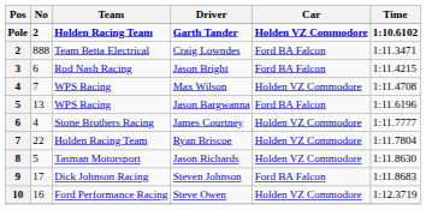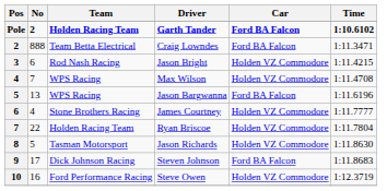Garth Tander | Car: Holden VZ Commodore -> Ford BA Falcon
Jason Bright | Car: Ford BA Falcon -> Holden VZ Commodore
